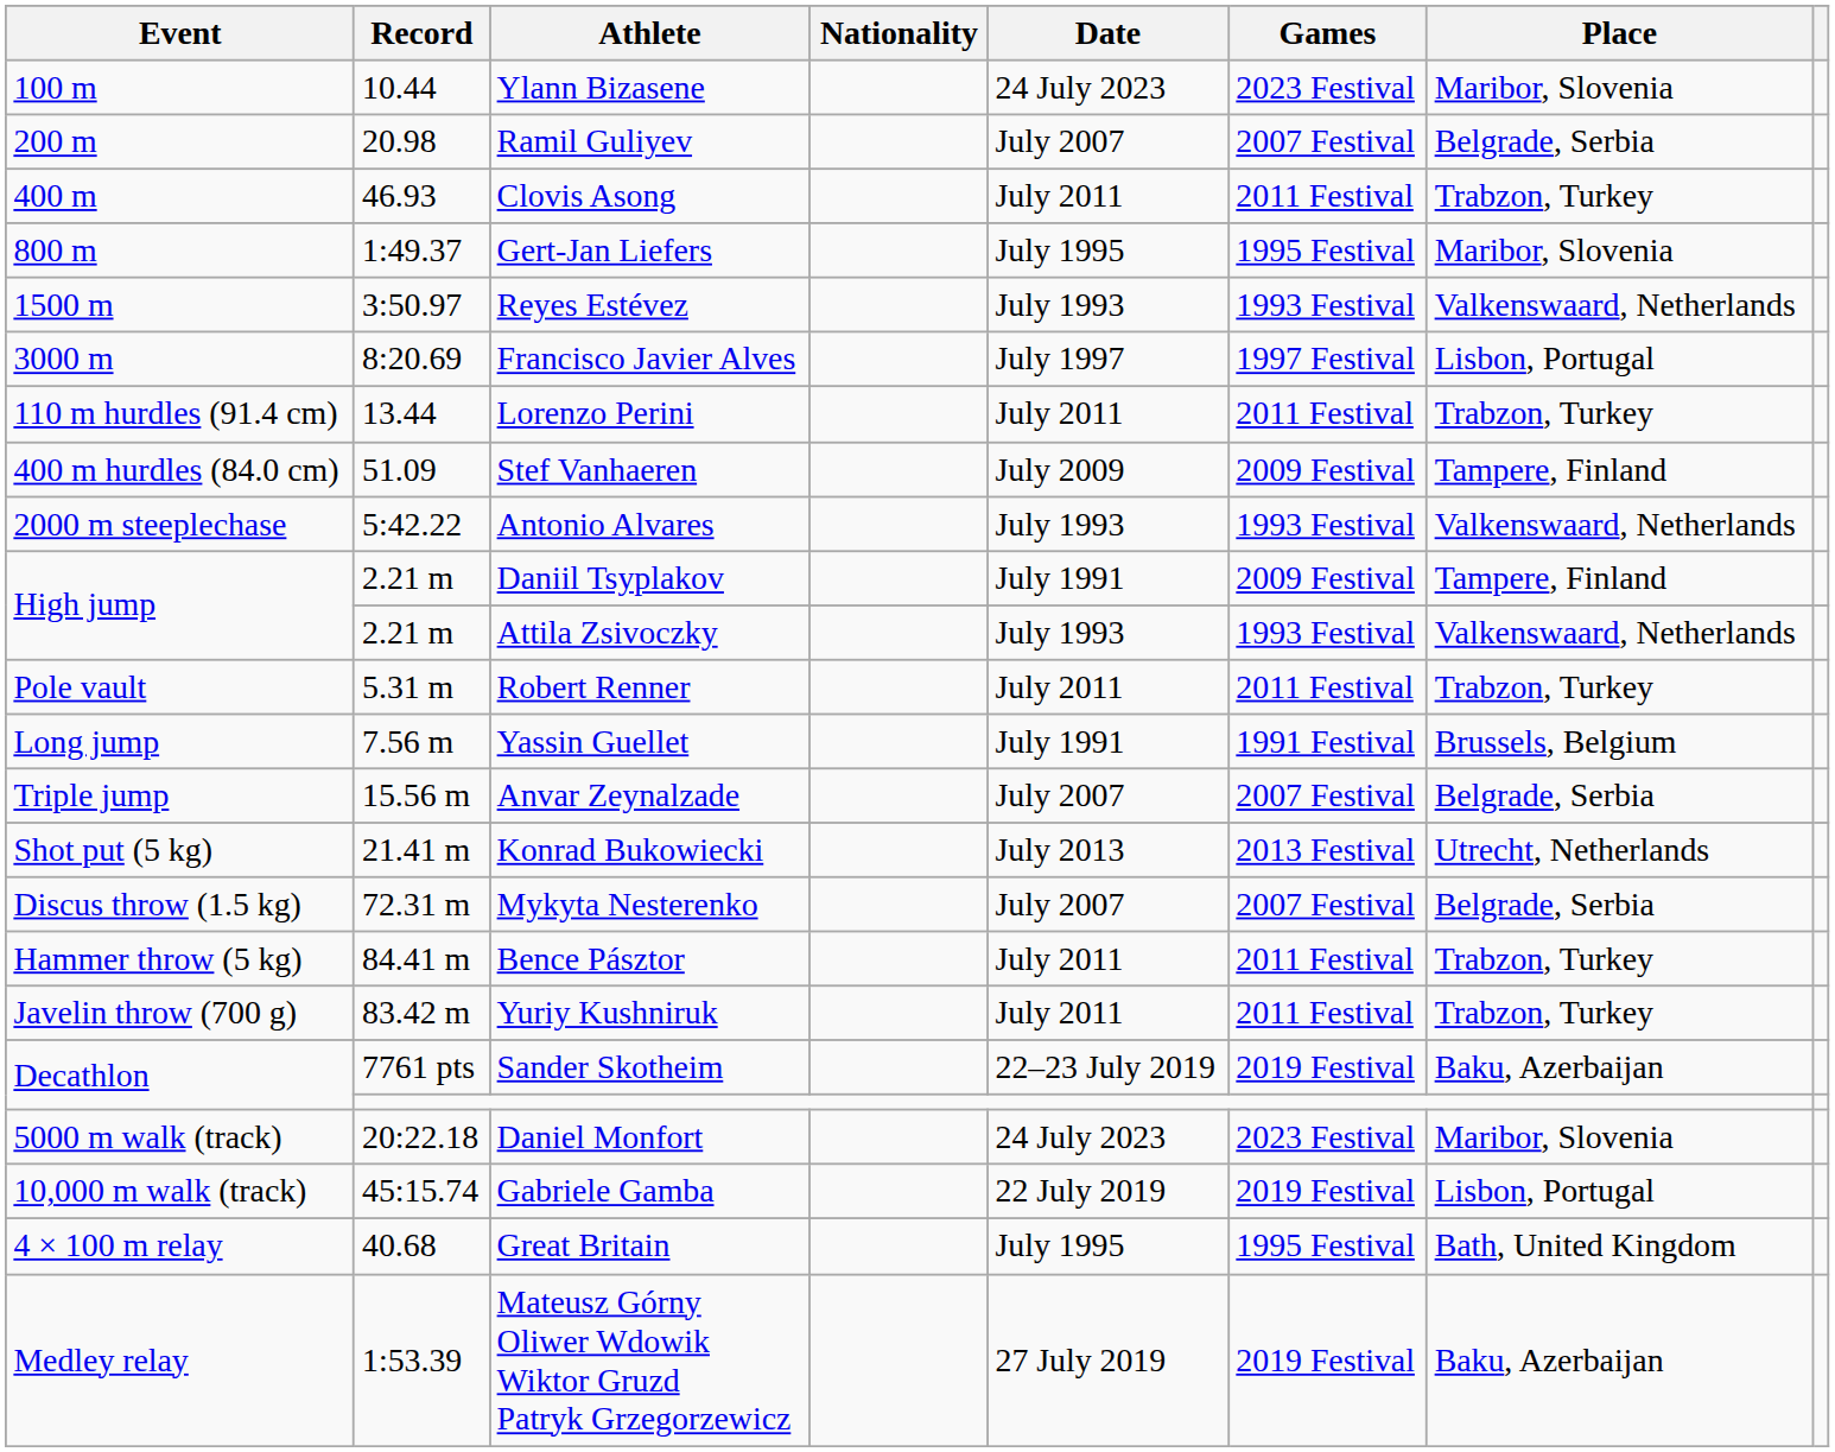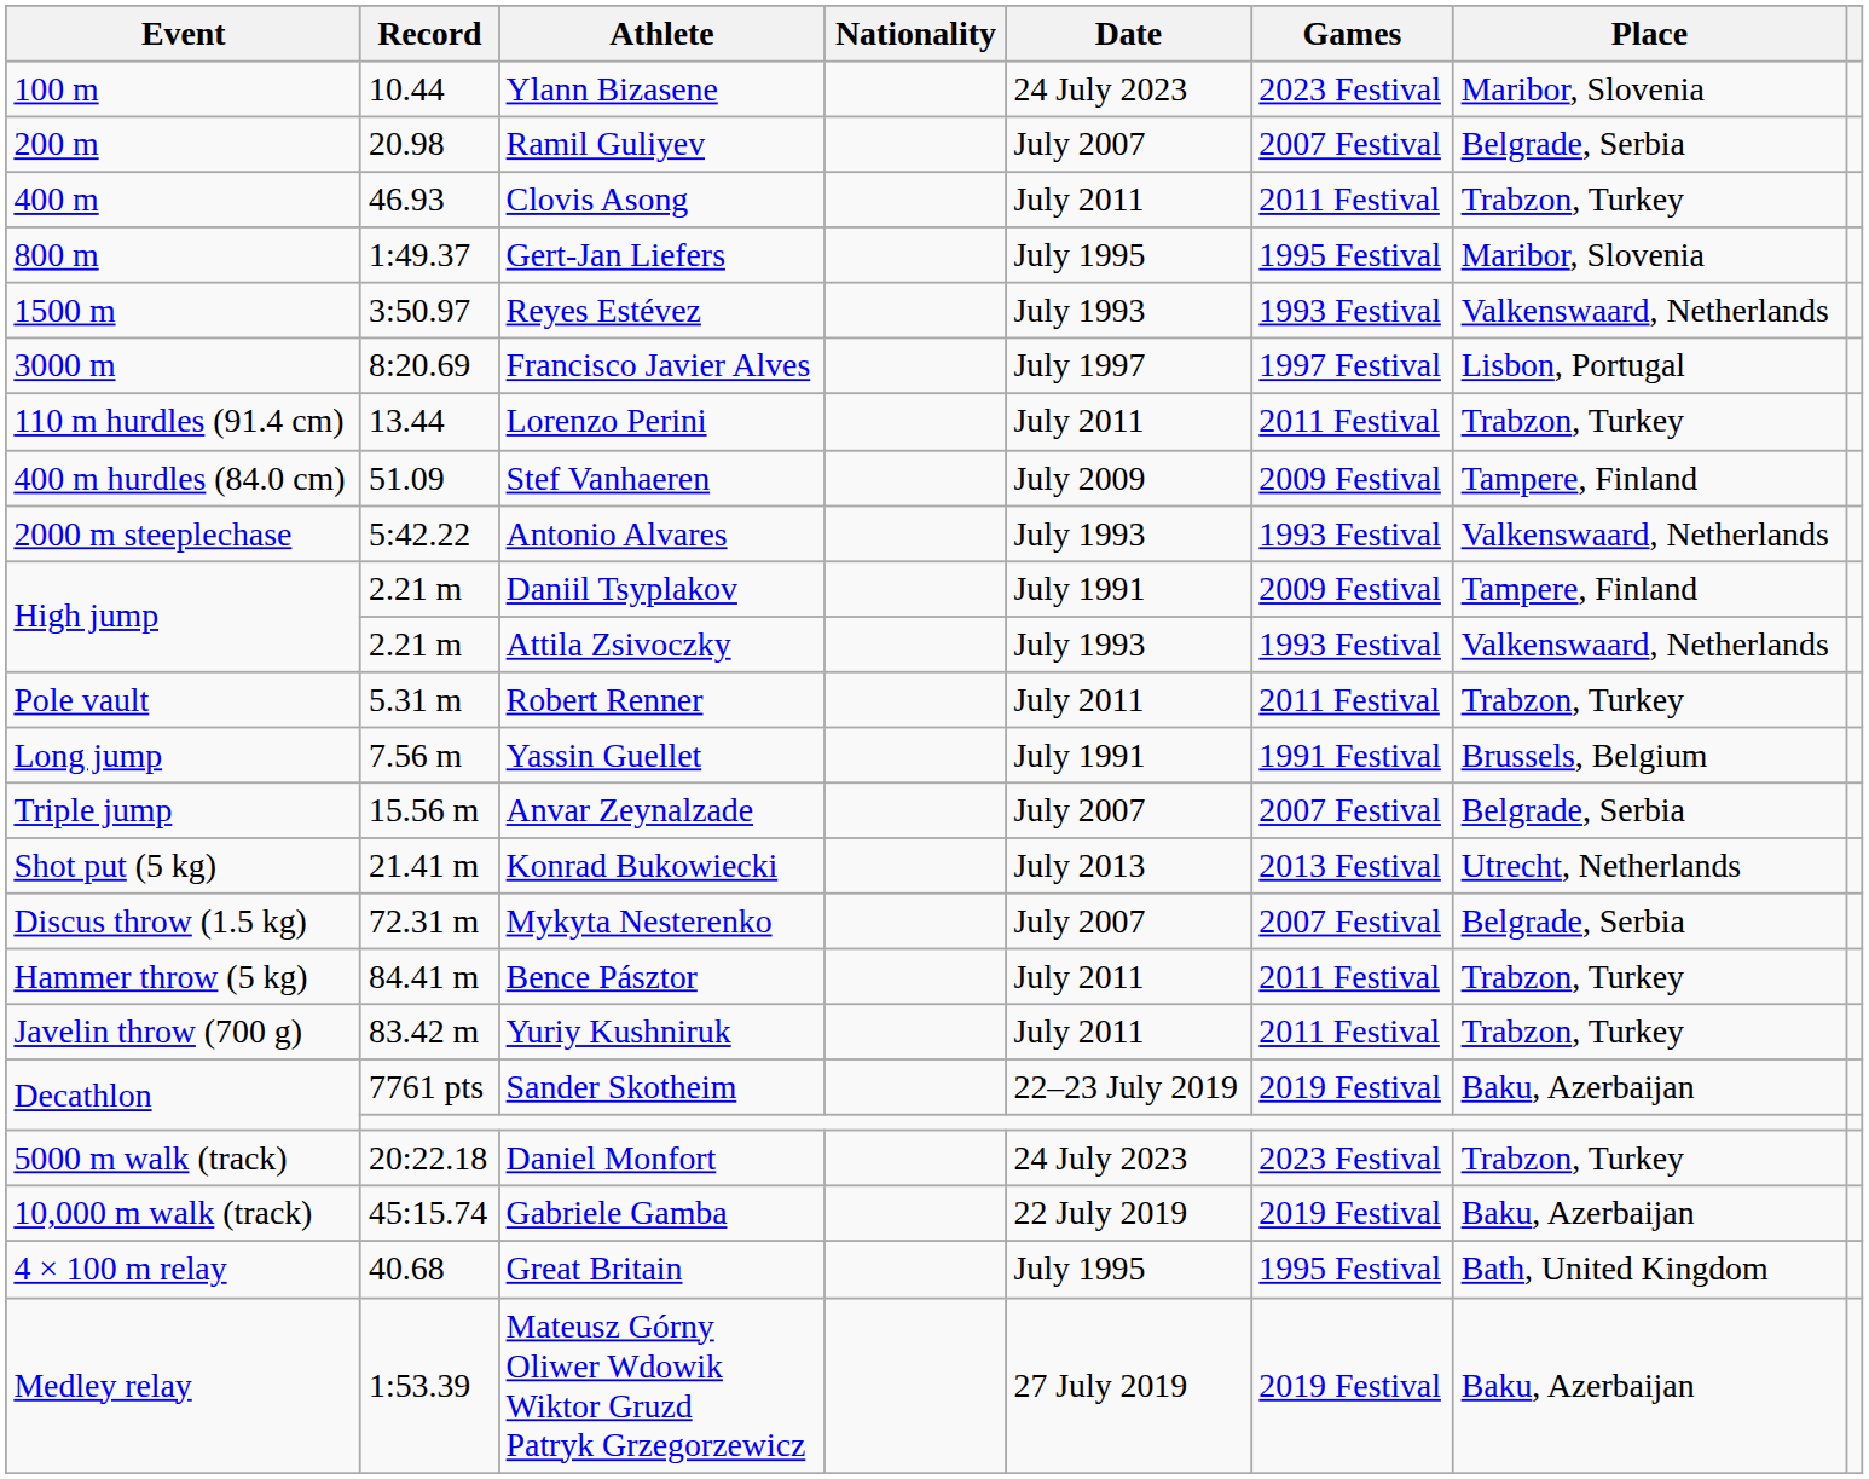Daniel Monfort | Place: Maribor, Slovenia -> Trabzon, Turkey
Gabriele Gamba | Place: Lisbon, Portugal -> Baku, Azerbaijan
